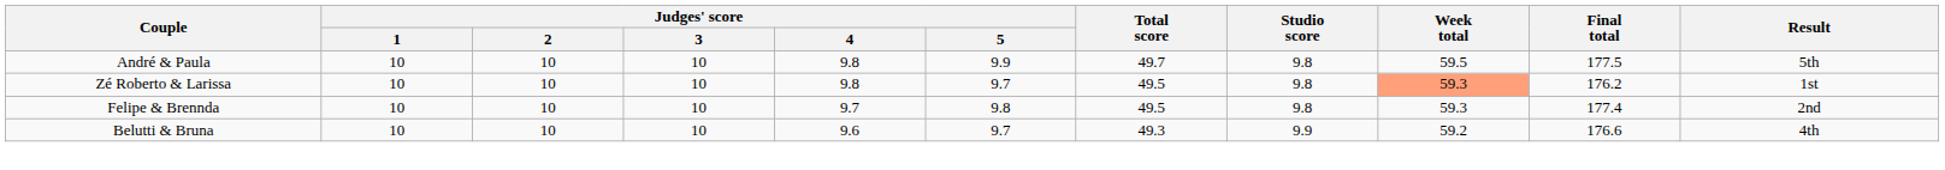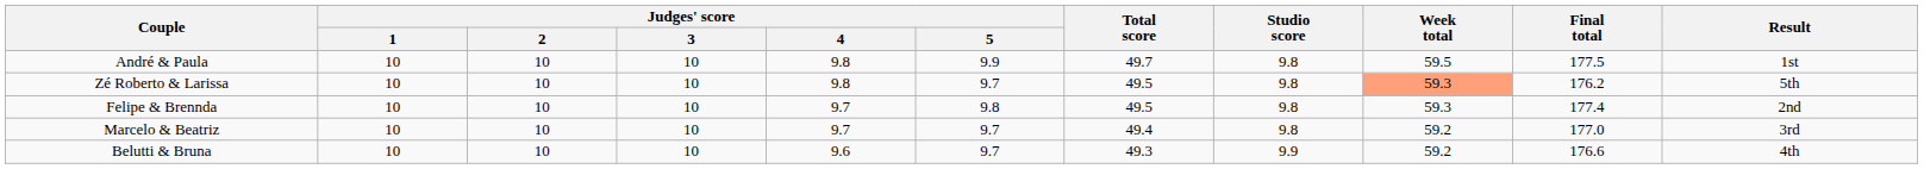André & Paula | Result: 5th -> 1st
Zé Roberto & Larissa | Result: 1st -> 5th
+ row: Marcelo & Beatriz | 10 | 10 | 10 | 9.7 | 9.7 | 49.4 | 9.8 | 59.2 | 177.0 | 3rd
